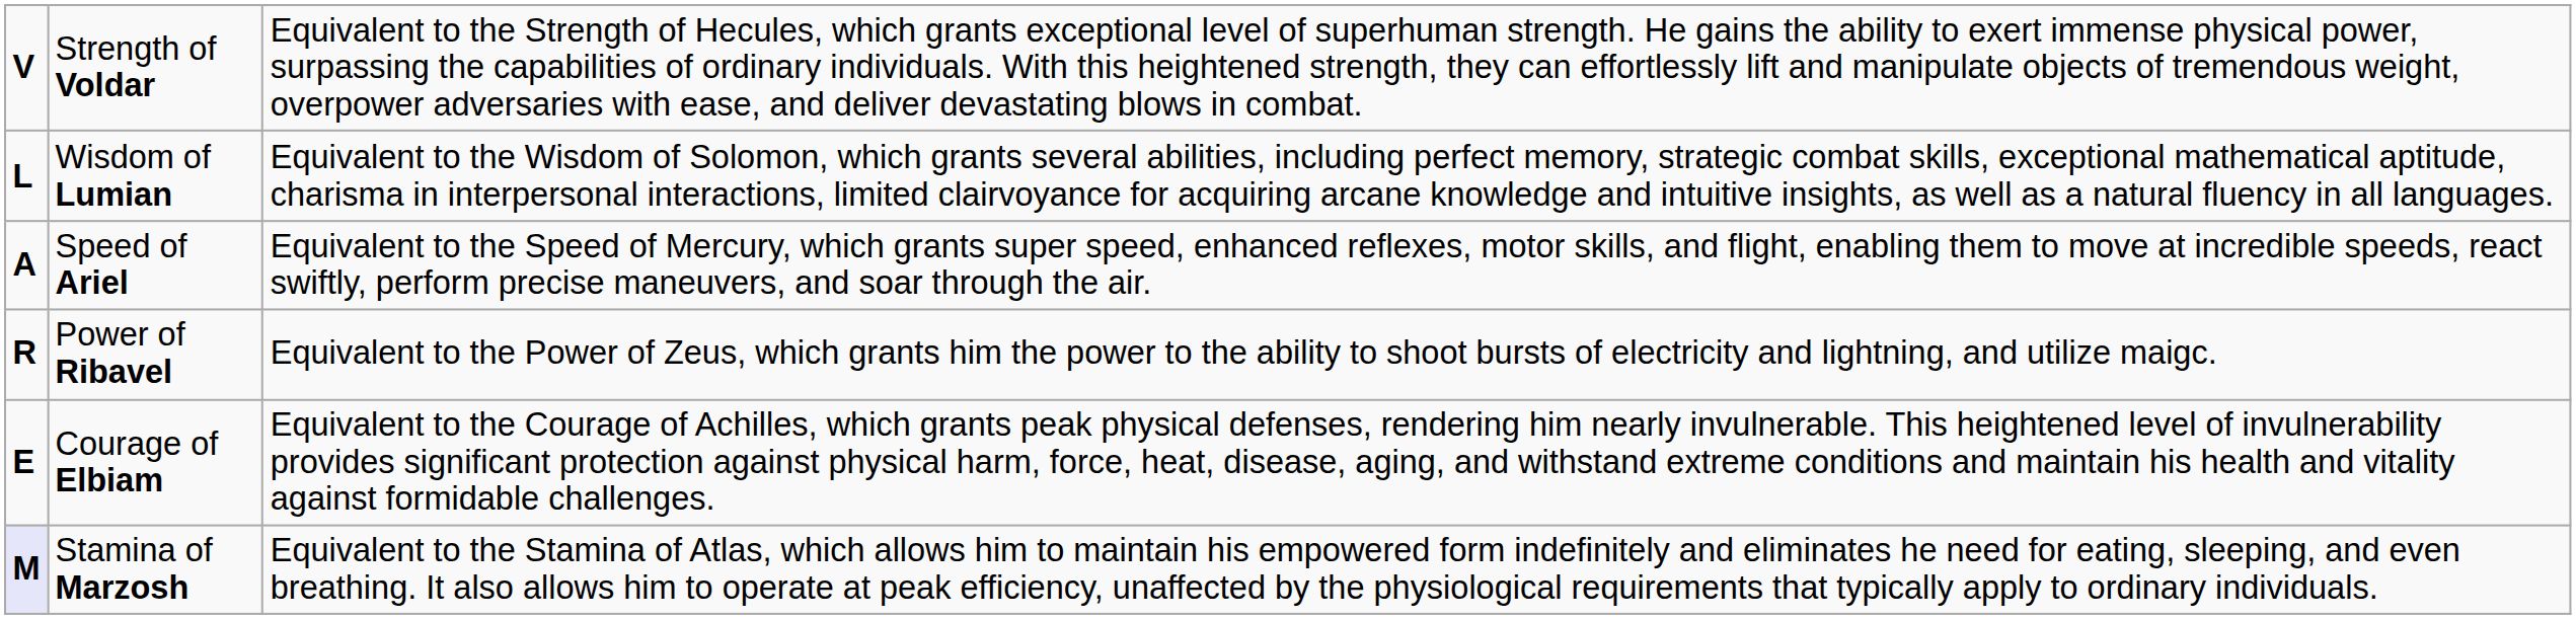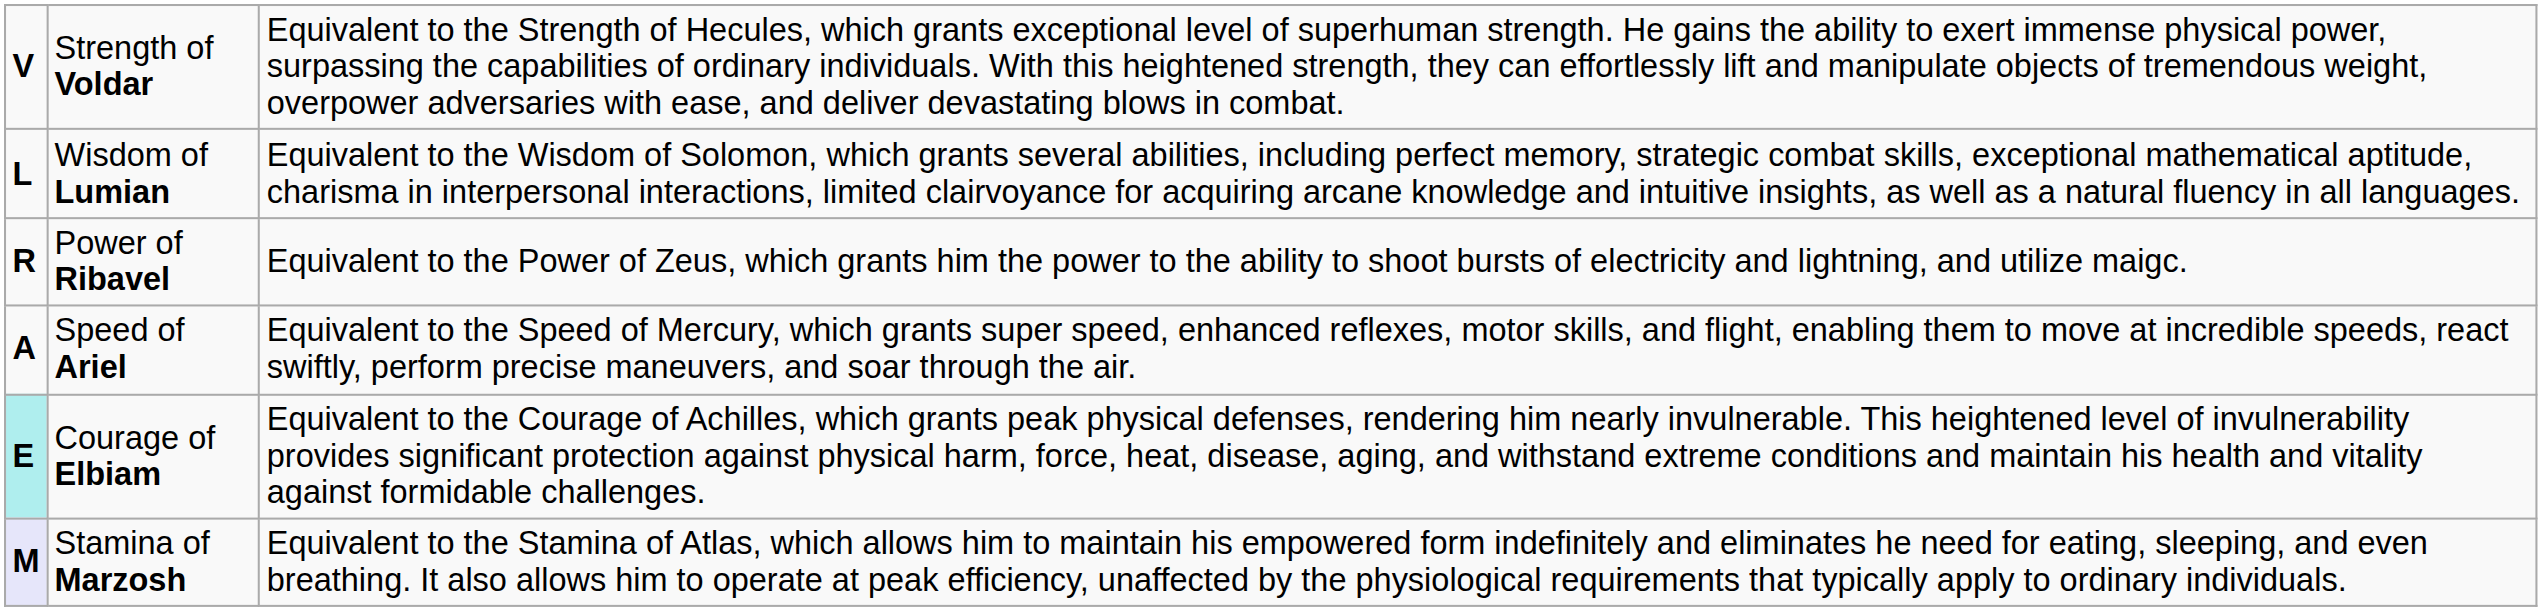rows swapped: Speed of Ariel <-> Power of Ribavel
Courage of Elbiam | column 1: no background -> paleturquoise background
